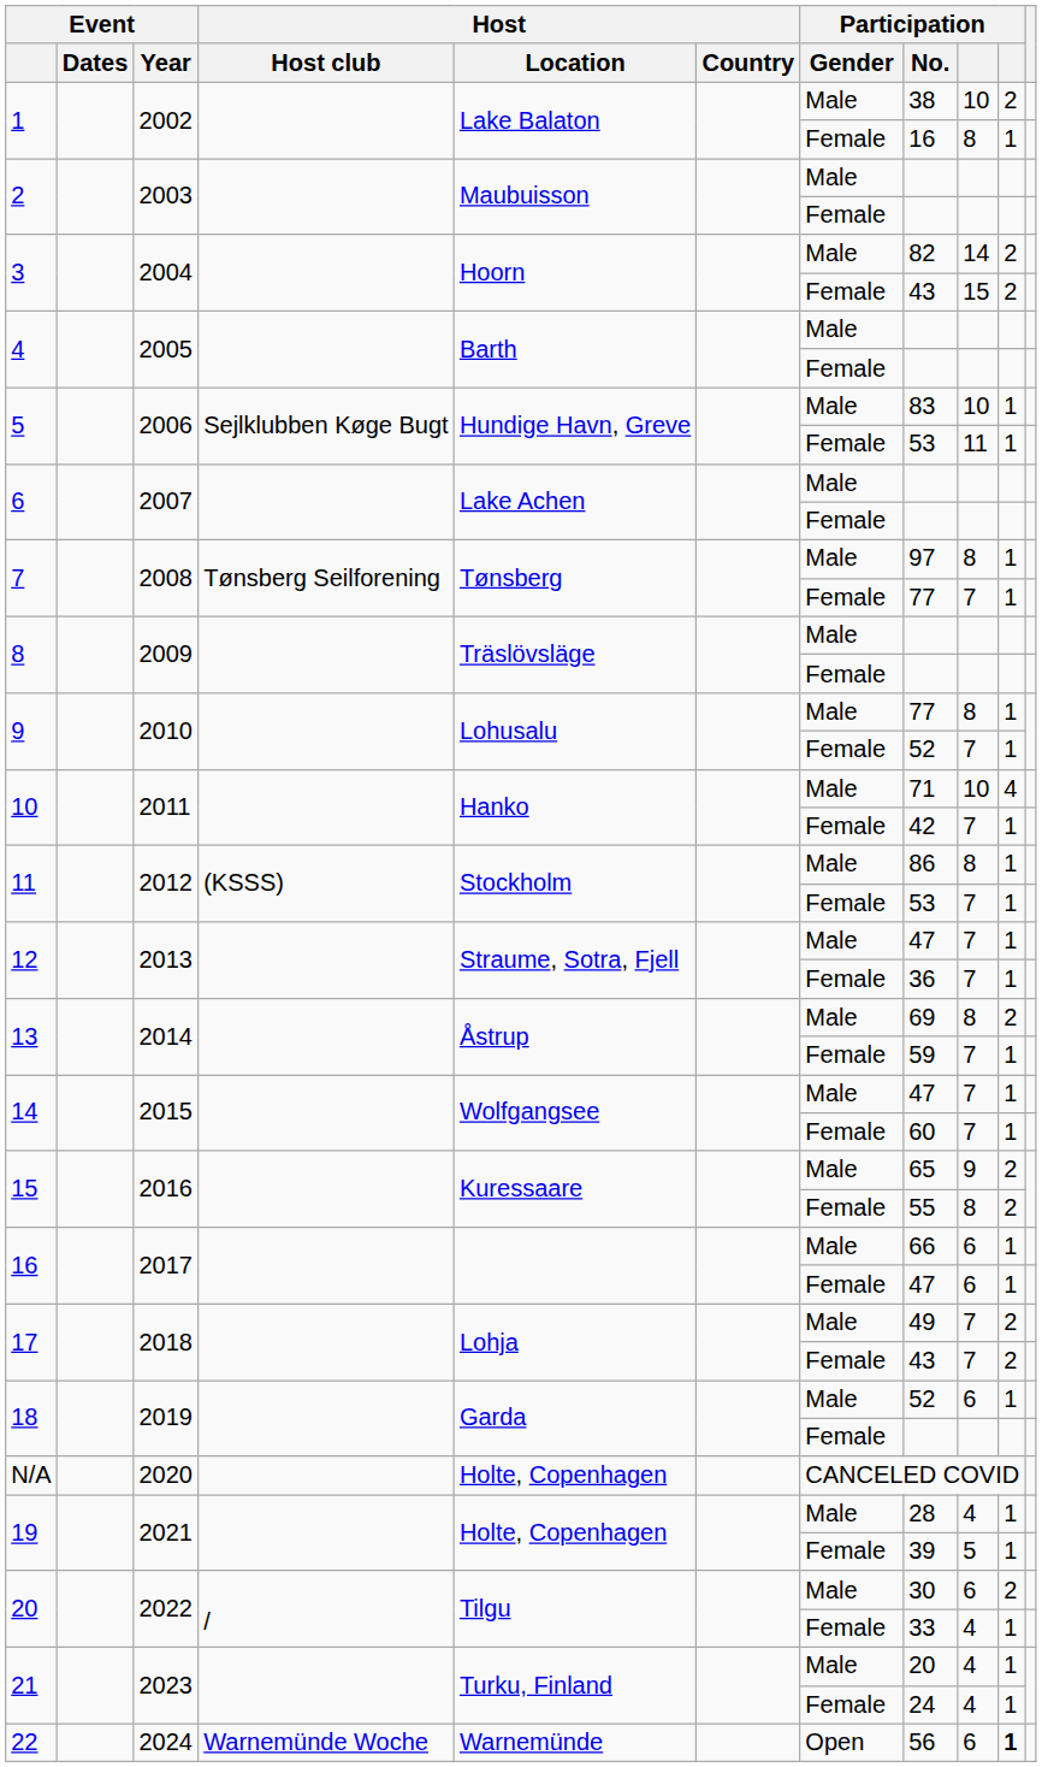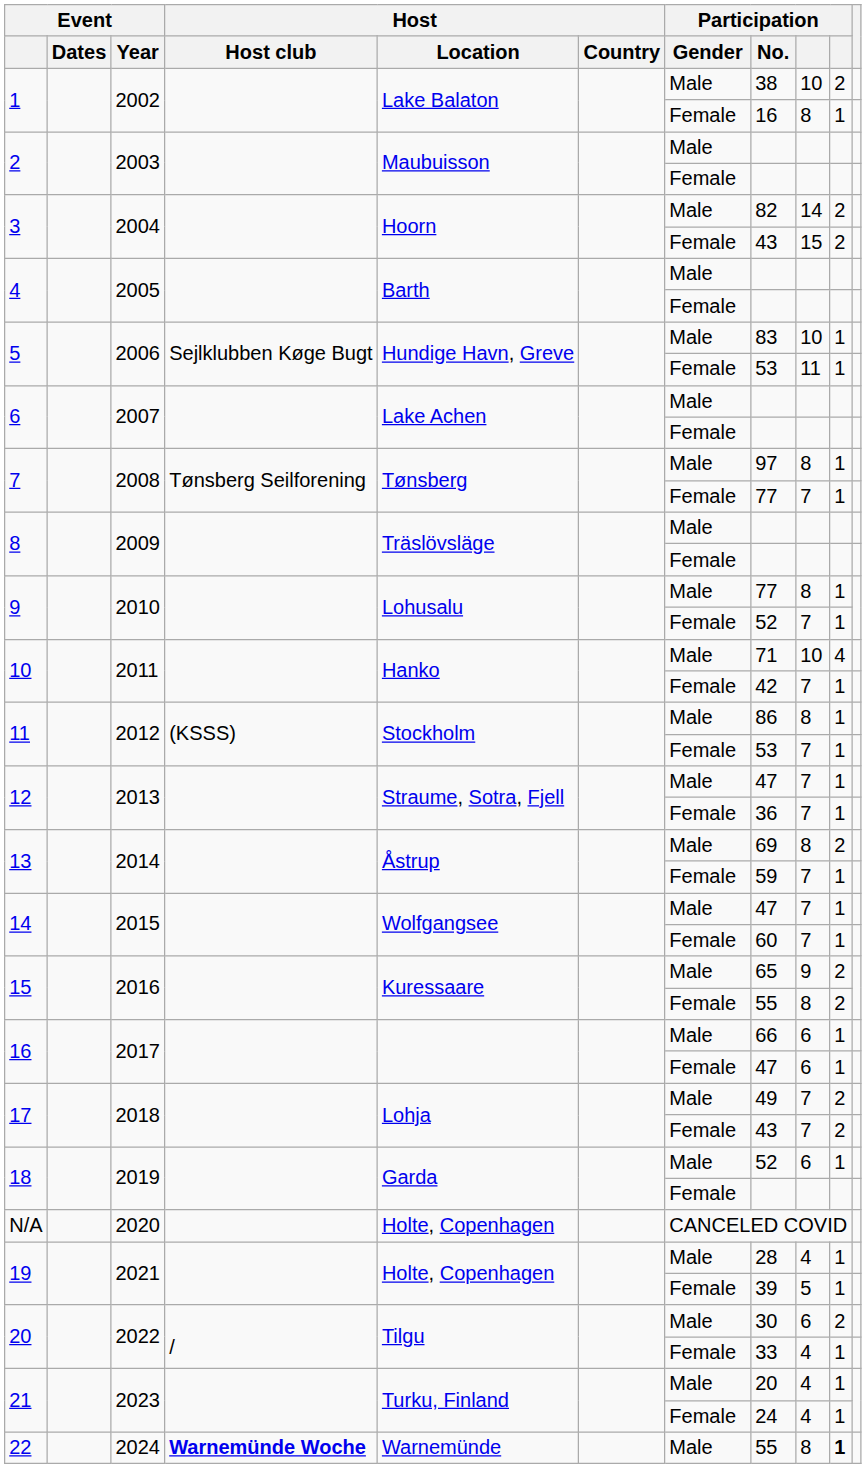22 | Host / Host club: normal -> bold
22 | Participation / Gender: Open -> Male
22 | Participation / No.: 56 -> 55
22 | column 9: 6 -> 8
